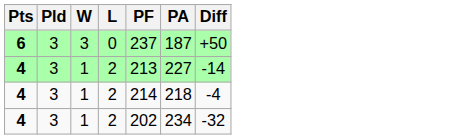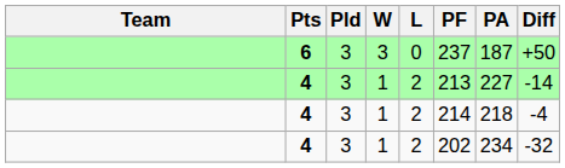+ column: Team
